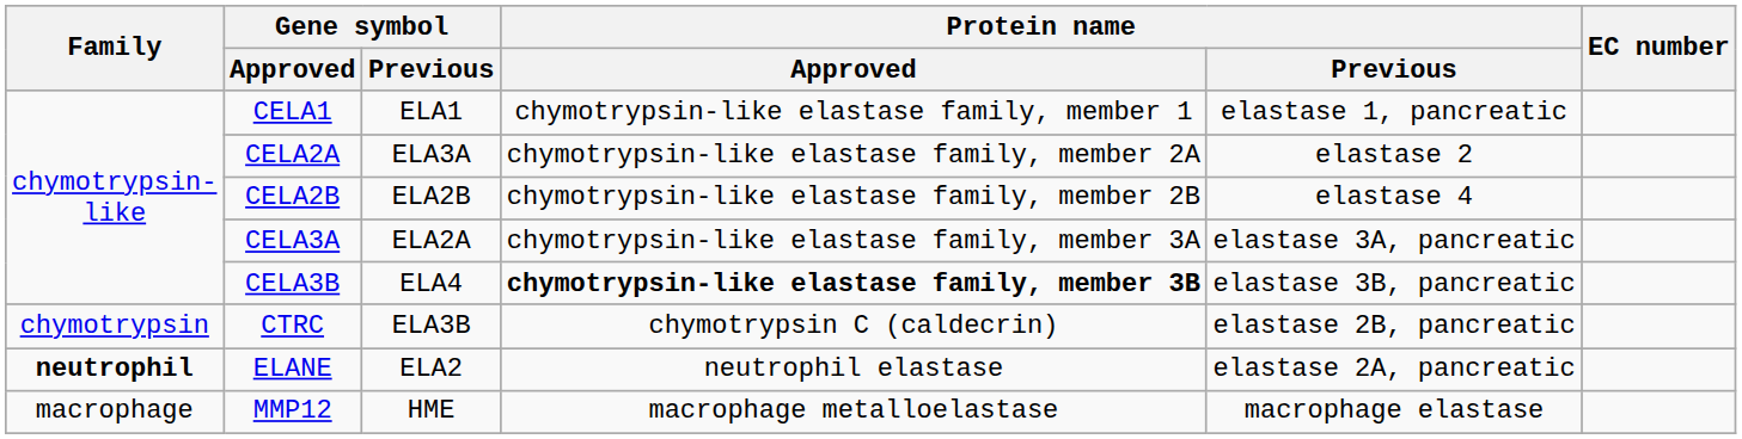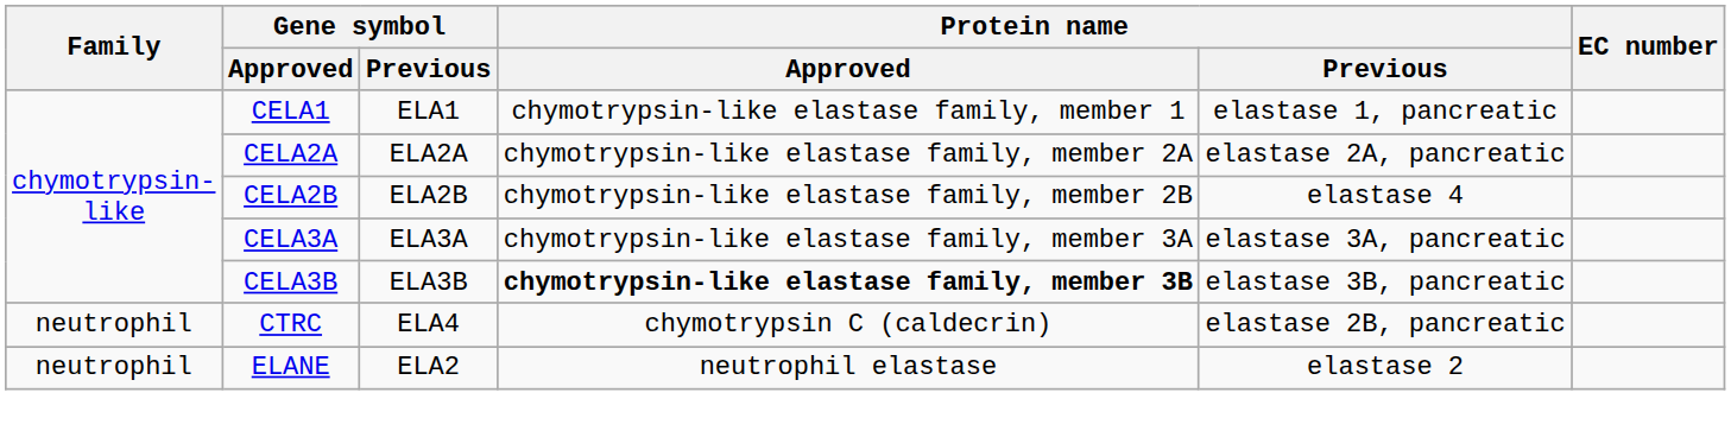CELA2A | Gene symbol / Previous: ELA3A -> ELA2A
CELA2A | Protein name / Previous: elastase 2 -> elastase 2A, pancreatic
CELA3A | Gene symbol / Previous: ELA2A -> ELA3A
CELA3B | Gene symbol / Previous: ELA4 -> ELA3B
CTRC | Family: chymotrypsin -> neutrophil
CTRC | Gene symbol / Previous: ELA3B -> ELA4
ELANE | Family: bold -> normal
ELANE | Protein name / Previous: elastase 2A, pancreatic -> elastase 2
- row: macrophage | MMP12 | HME | macrophage metalloelastase | macrophage elastase
